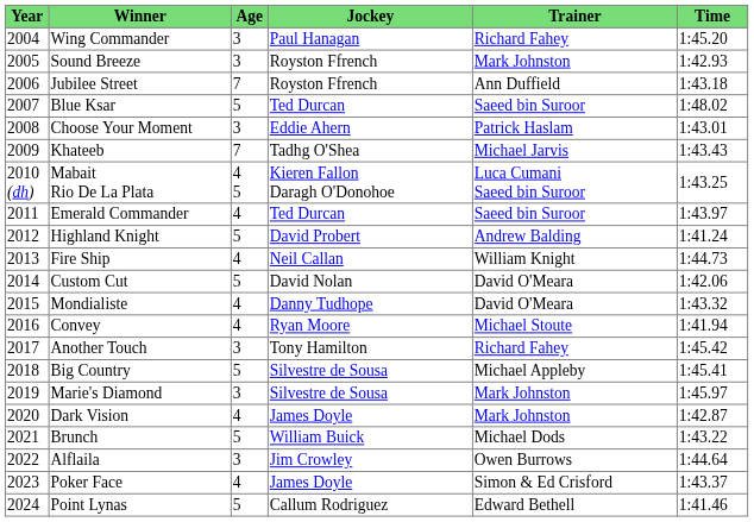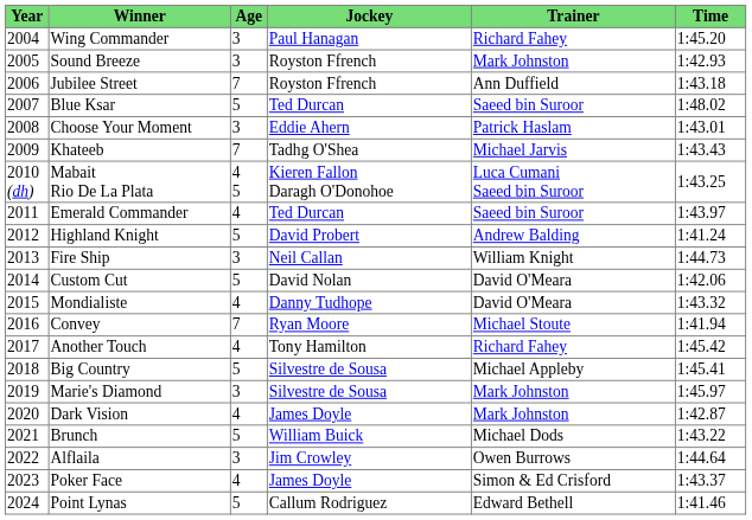Fire Ship | Age: 4 -> 3
Convey | Age: 4 -> 7
Another Touch | Age: 3 -> 4
